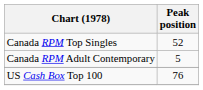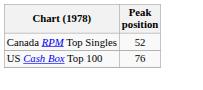- row: Canada RPM Adult Contemporary | 5
